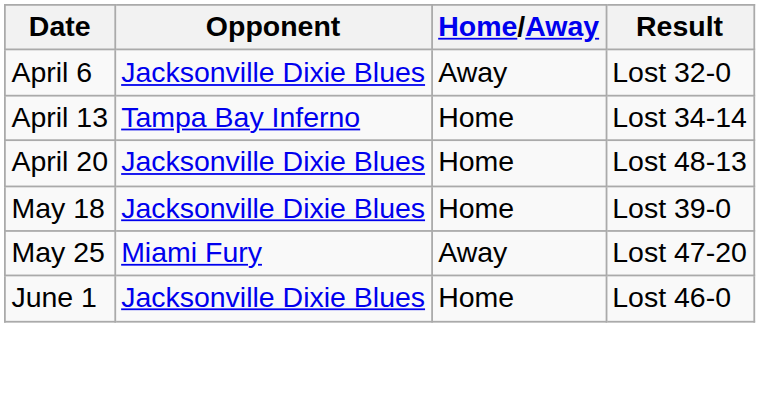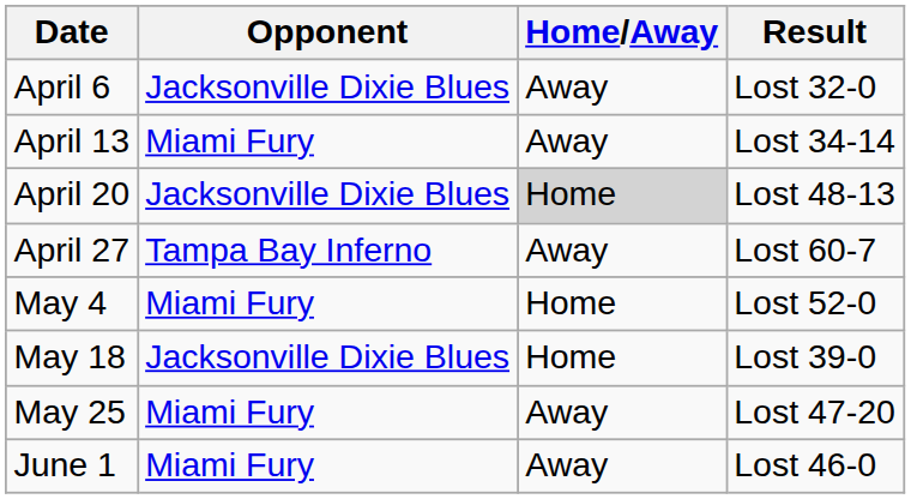April 13 | Opponent: Tampa Bay Inferno -> Miami Fury
April 13 | Home/Away: Home -> Away
April 20 | Home/Away: no background -> lightgrey background
+ row: April 27 | Tampa Bay Inferno | Away | Lost 60-7
+ row: May 4 | Miami Fury | Home | Lost 52-0
June 1 | Opponent: Jacksonville Dixie Blues -> Miami Fury
June 1 | Home/Away: Home -> Away
